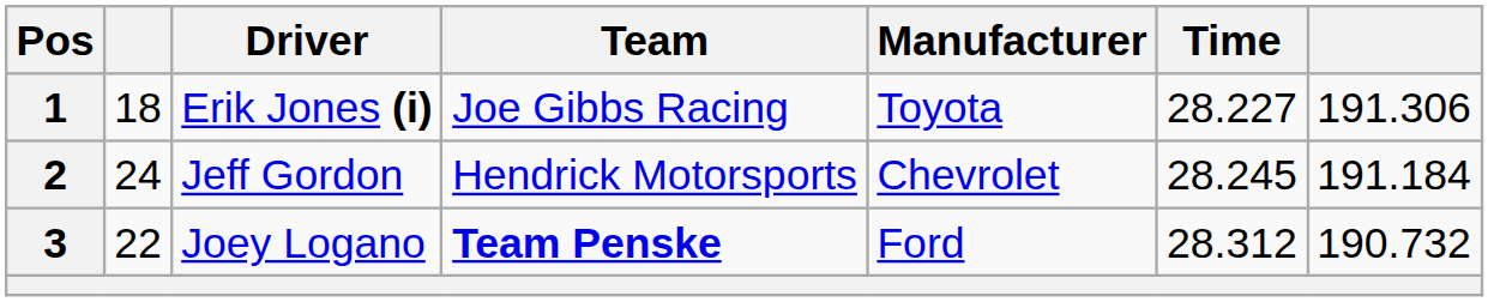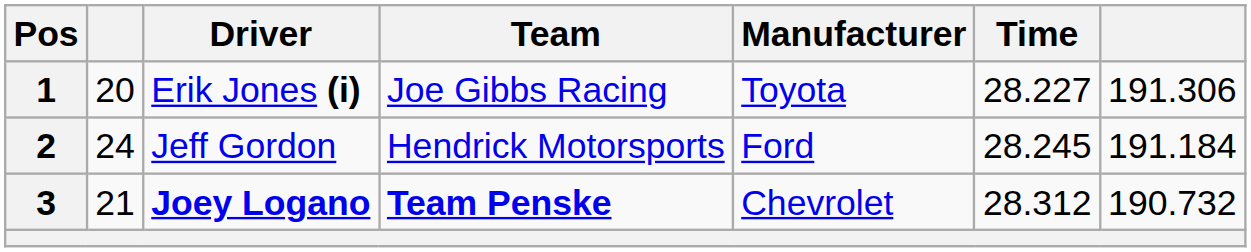1 | column 2: 18 -> 20
2 | Manufacturer: Chevrolet -> Ford
3 | column 2: 22 -> 21
3 | Driver: normal -> bold
3 | Manufacturer: Ford -> Chevrolet
